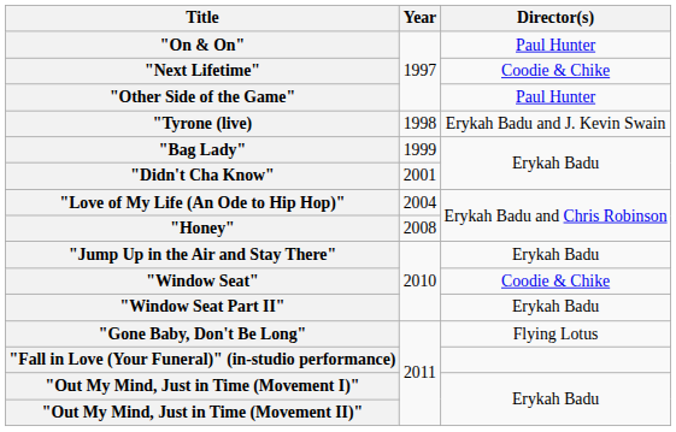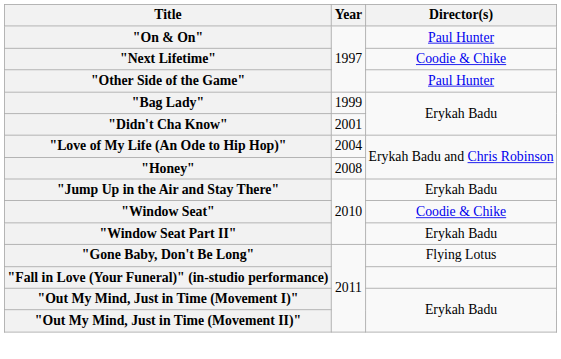- row: "Tyrone (live) | 1998 | Erykah Badu and J. Kevin Swain
